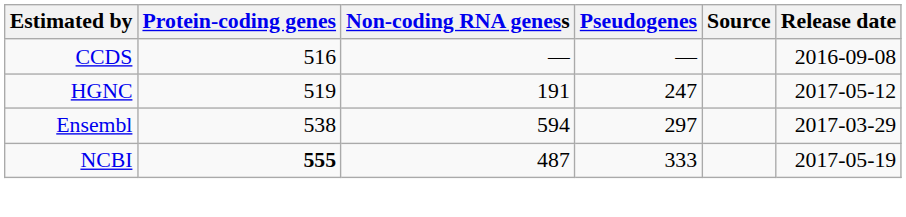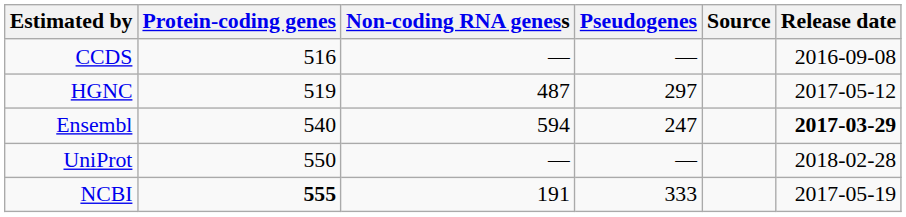HGNC | Non-coding RNA geness: 191 -> 487
HGNC | Pseudogenes: 247 -> 297
Ensembl | Protein-coding genes: 538 -> 540
Ensembl | Pseudogenes: 297 -> 247
Ensembl | Release date: normal -> bold
+ row: UniProt | 550 | — | — | 2018-02-28
NCBI | Non-coding RNA geness: 487 -> 191
